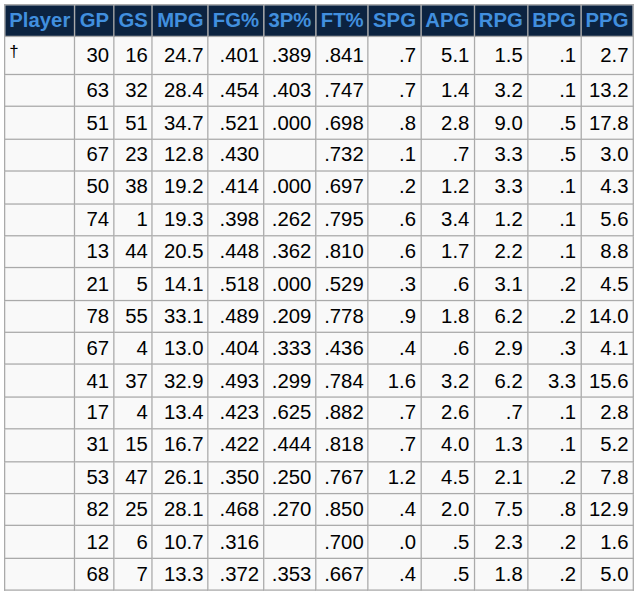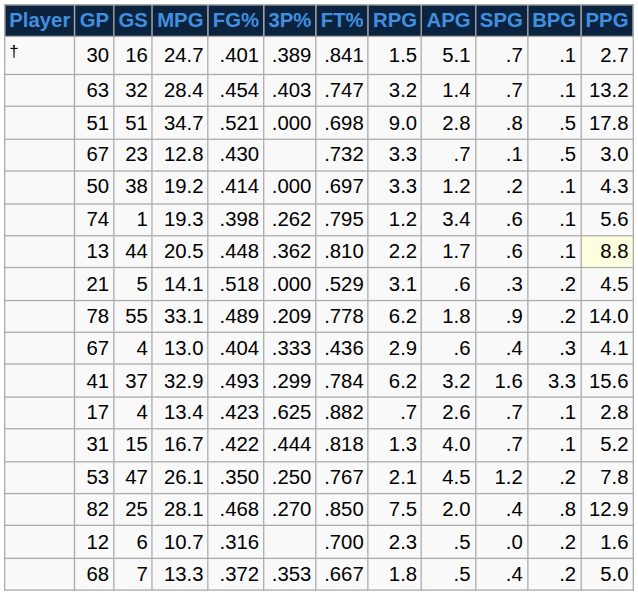columns swapped: RPG <-> SPG
20.5 | PPG: no background -> lightyellow background
